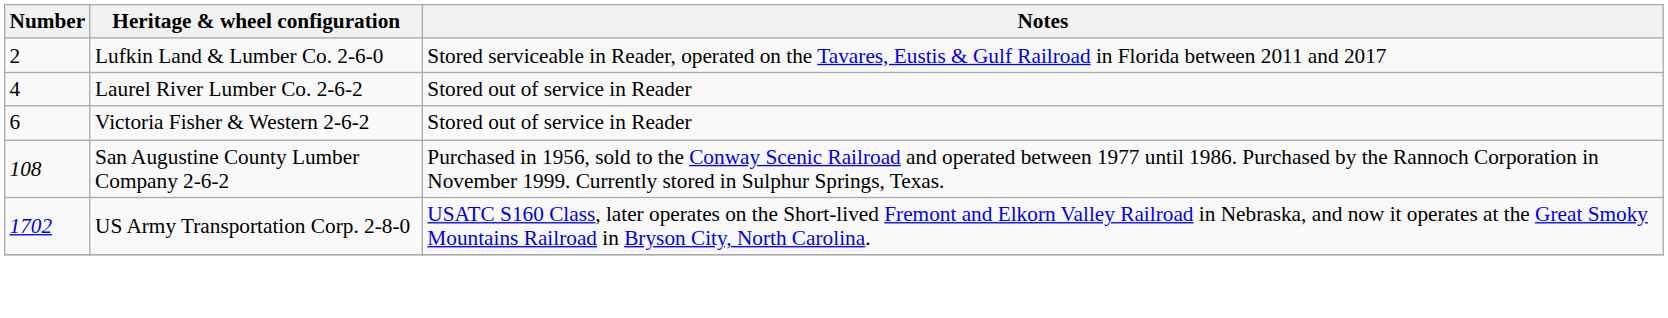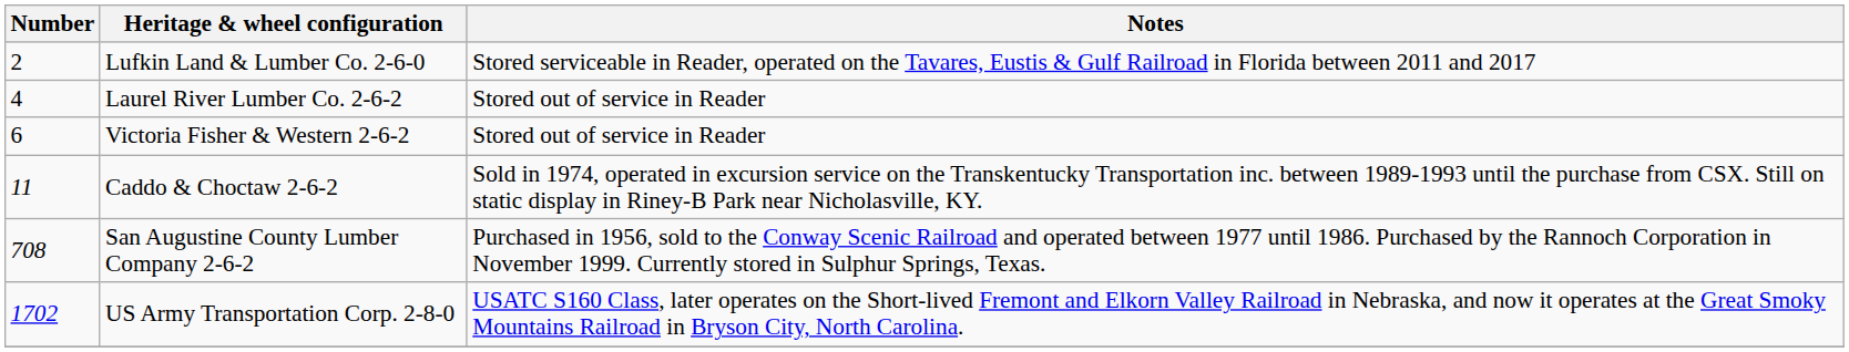+ row: 11 | Caddo & Choctaw 2-6-2 | Sold in 1974, operated in excursion service on the Transkentucky Transportation inc. between 1989-1993 until the purchase from CSX. Still on static display in Riney-B Park near Nicholasville, KY.
San Augustine County Lumber Company 2-6-2 | Number: 108 -> 708
